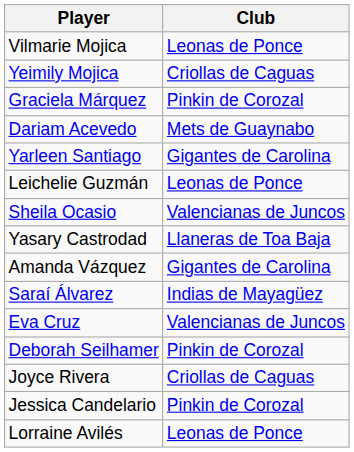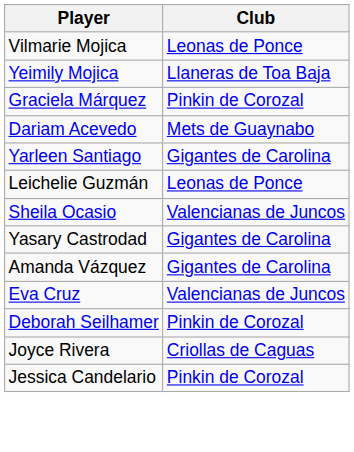Yeimily Mojica | Club: Criollas de Caguas -> Llaneras de Toa Baja
Yasary Castrodad | Club: Llaneras de Toa Baja -> Gigantes de Carolina
- row: Saraí Álvarez | Indias de Mayagüez
- row: Lorraine Avilés | Leonas de Ponce
